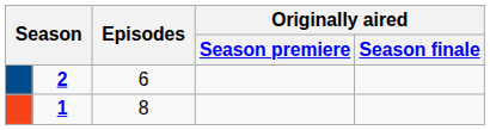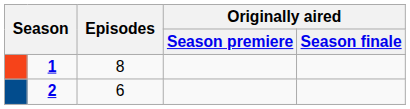rows swapped: 1 <-> 2
